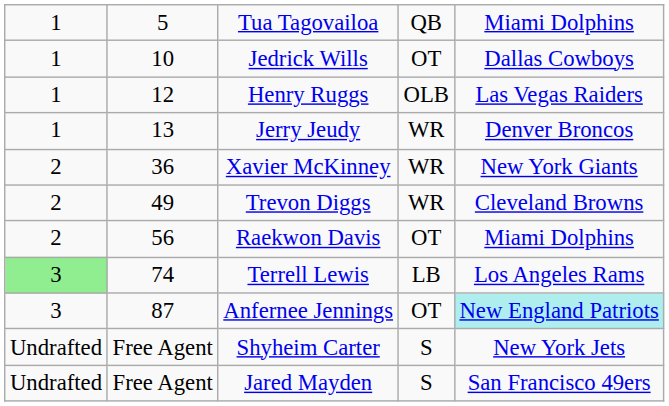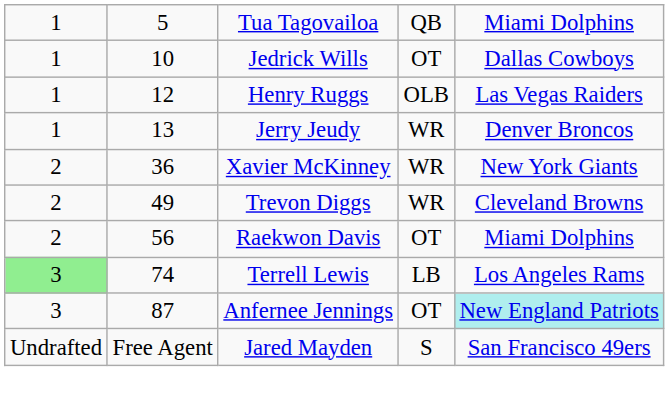- row: Undrafted | Free Agent | Shyheim Carter | S | New York Jets
